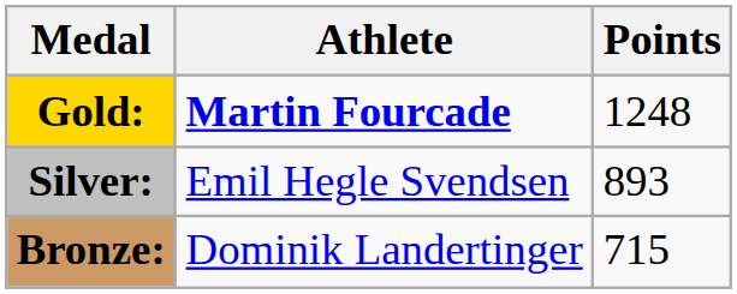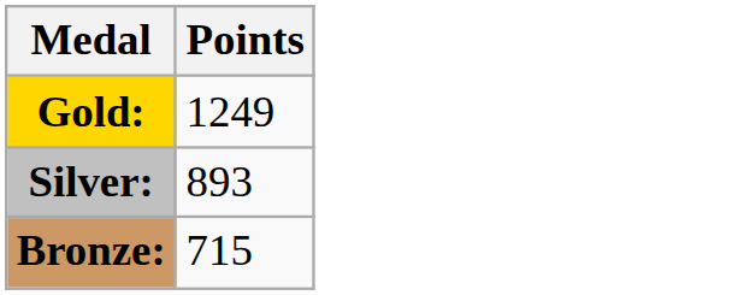- column: Athlete | Martin Fourcade | Emil Hegle Svendsen | Dominik Landertinger
Gold: | Points: 1248 -> 1249
